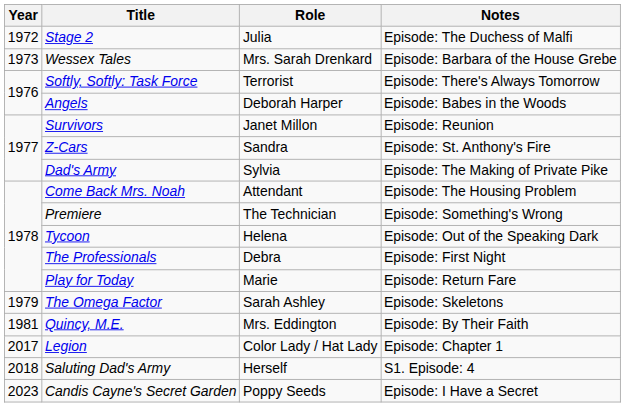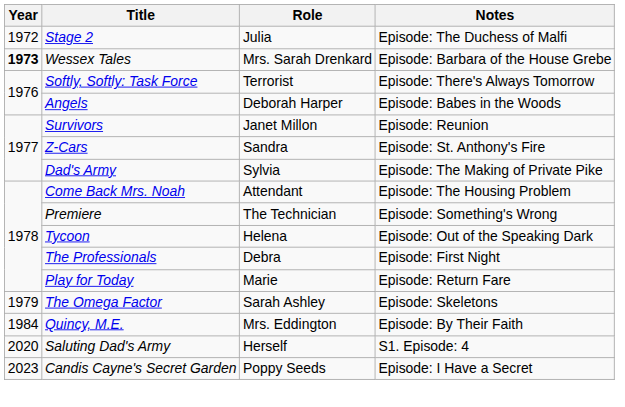Wessex Tales | Year: normal -> bold
Quincy, M.E. | Year: 1981 -> 1984
- row: 2017 | Legion | Color Lady / Hat Lady | Episode: Chapter 1
Saluting Dad's Army | Year: 2018 -> 2020
